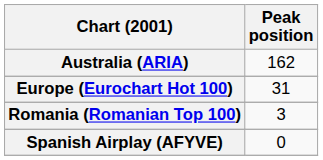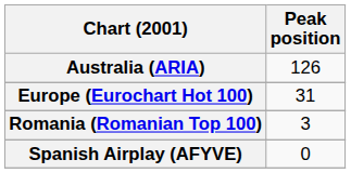Australia (ARIA) | Peak position: 162 -> 126
